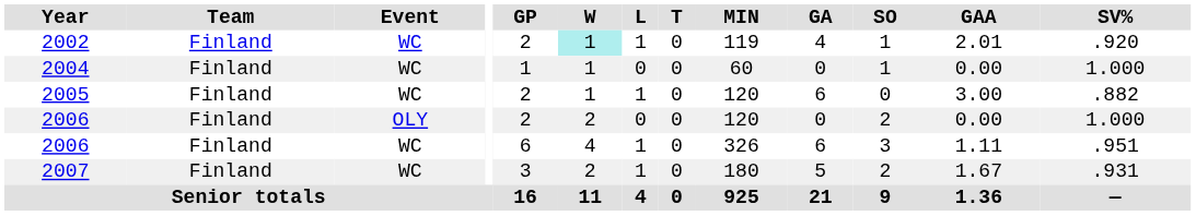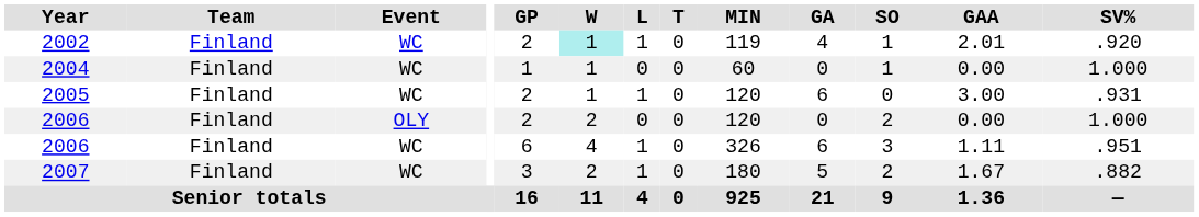2005 | SV%: .882 -> .931
2007 | SV%: .931 -> .882
